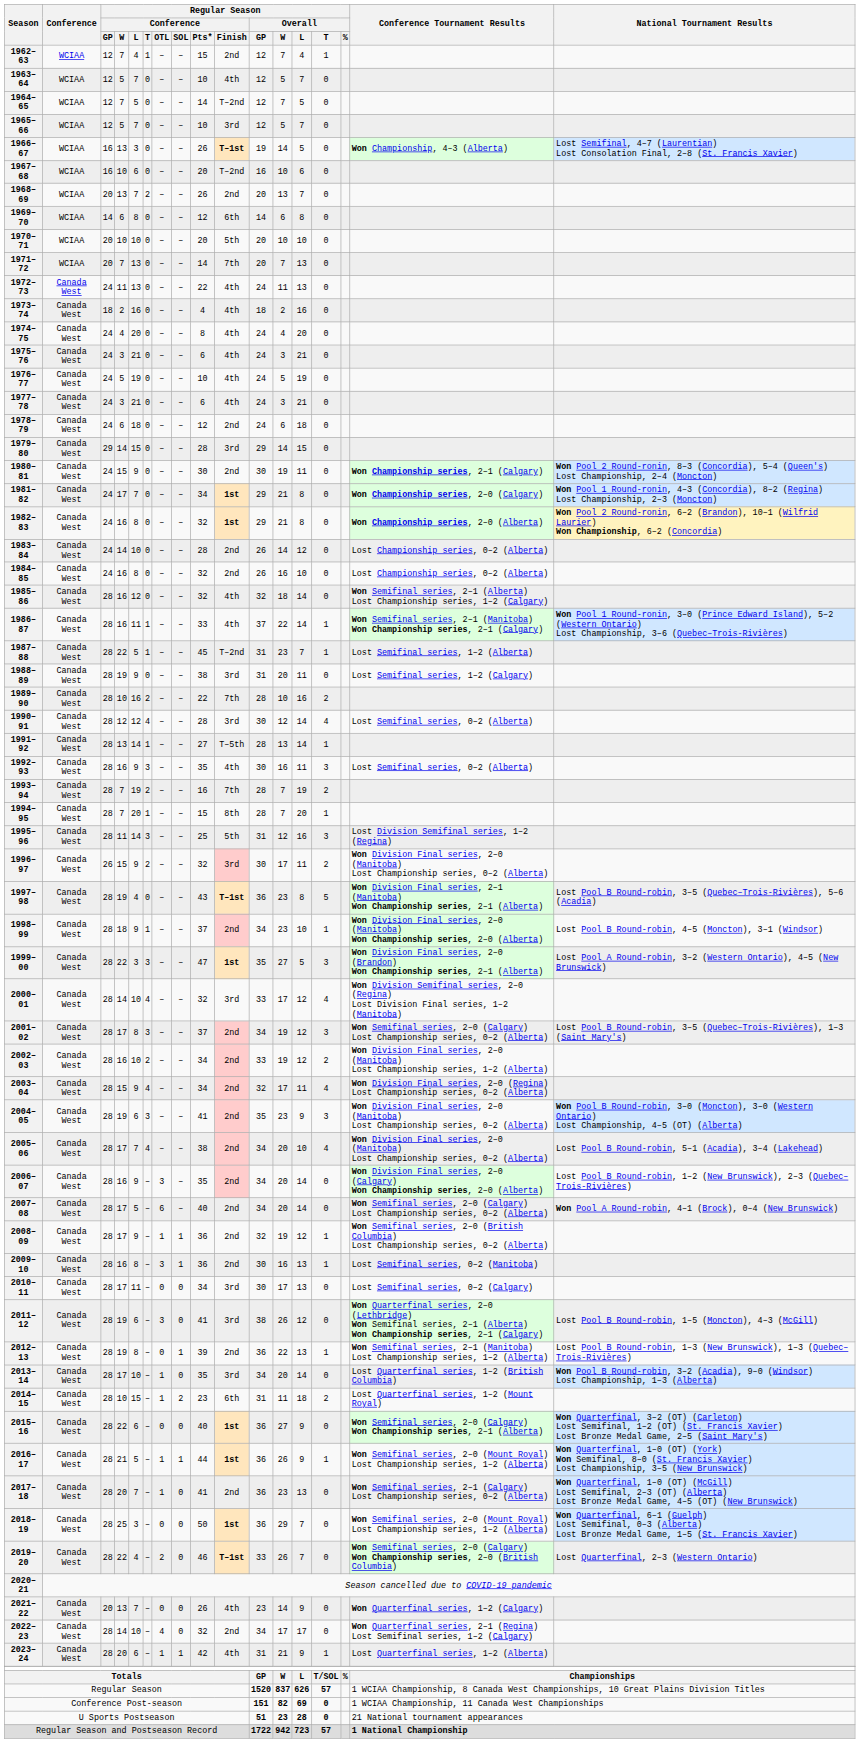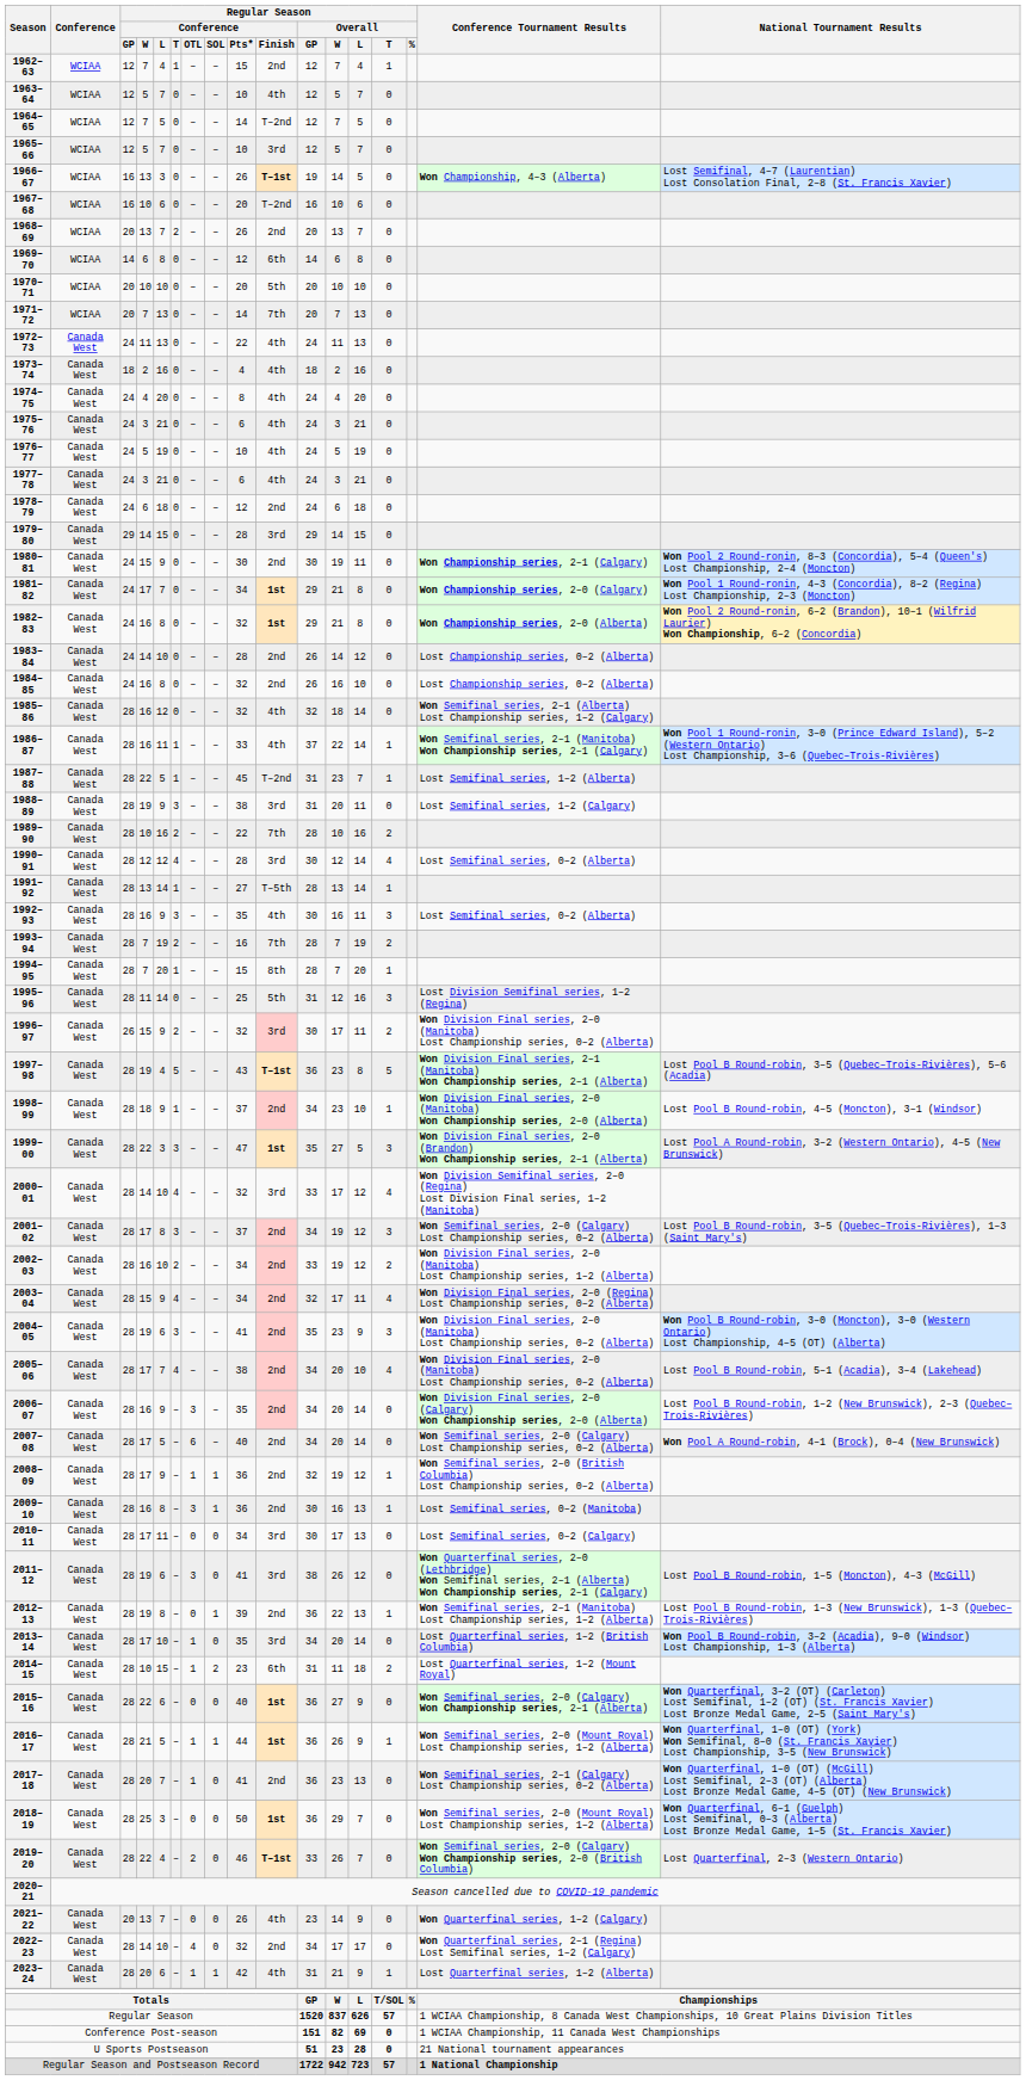1988–89 | Regular Season / Conference / T: 0 -> 3
1995–96 | Regular Season / Conference / T: 3 -> 0
1997–98 | Regular Season / Conference / T: 0 -> 5
